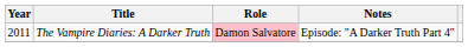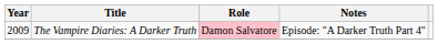The Vampire Diaries: A Darker Truth | Year: 2011 -> 2009
